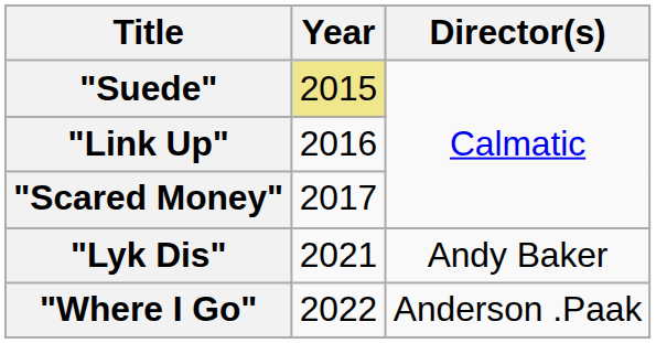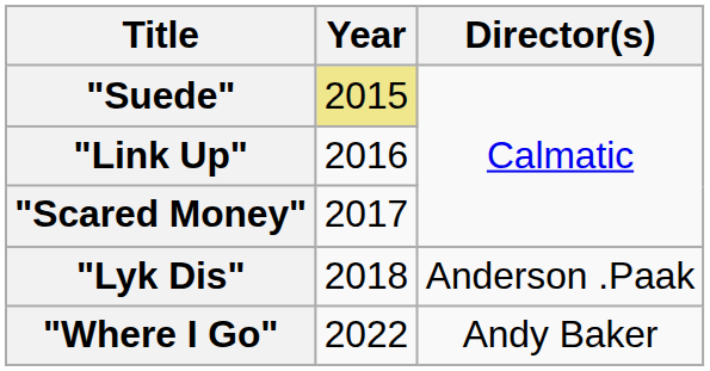"Lyk Dis" | Year: 2021 -> 2018
"Lyk Dis" | Director(s): Andy Baker -> Anderson .Paak
"Where I Go" | Director(s): Anderson .Paak -> Andy Baker
